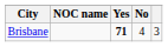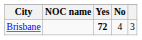Brisbane | Yes: 71 -> 72
